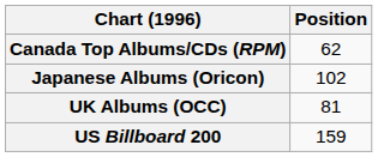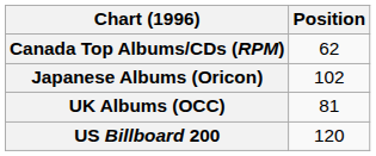US Billboard 200 | Position: 159 -> 120
